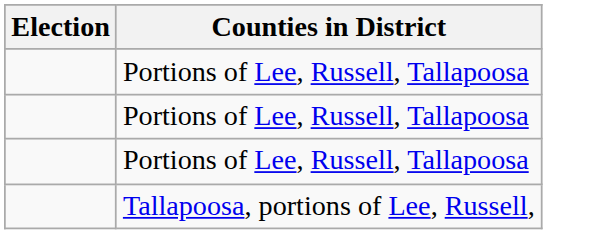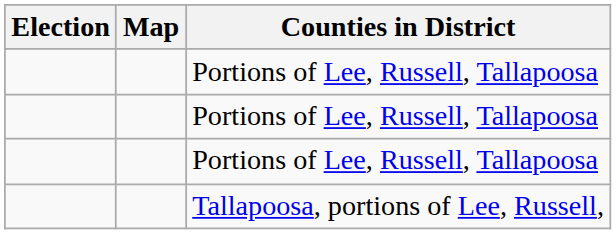+ column: Map
